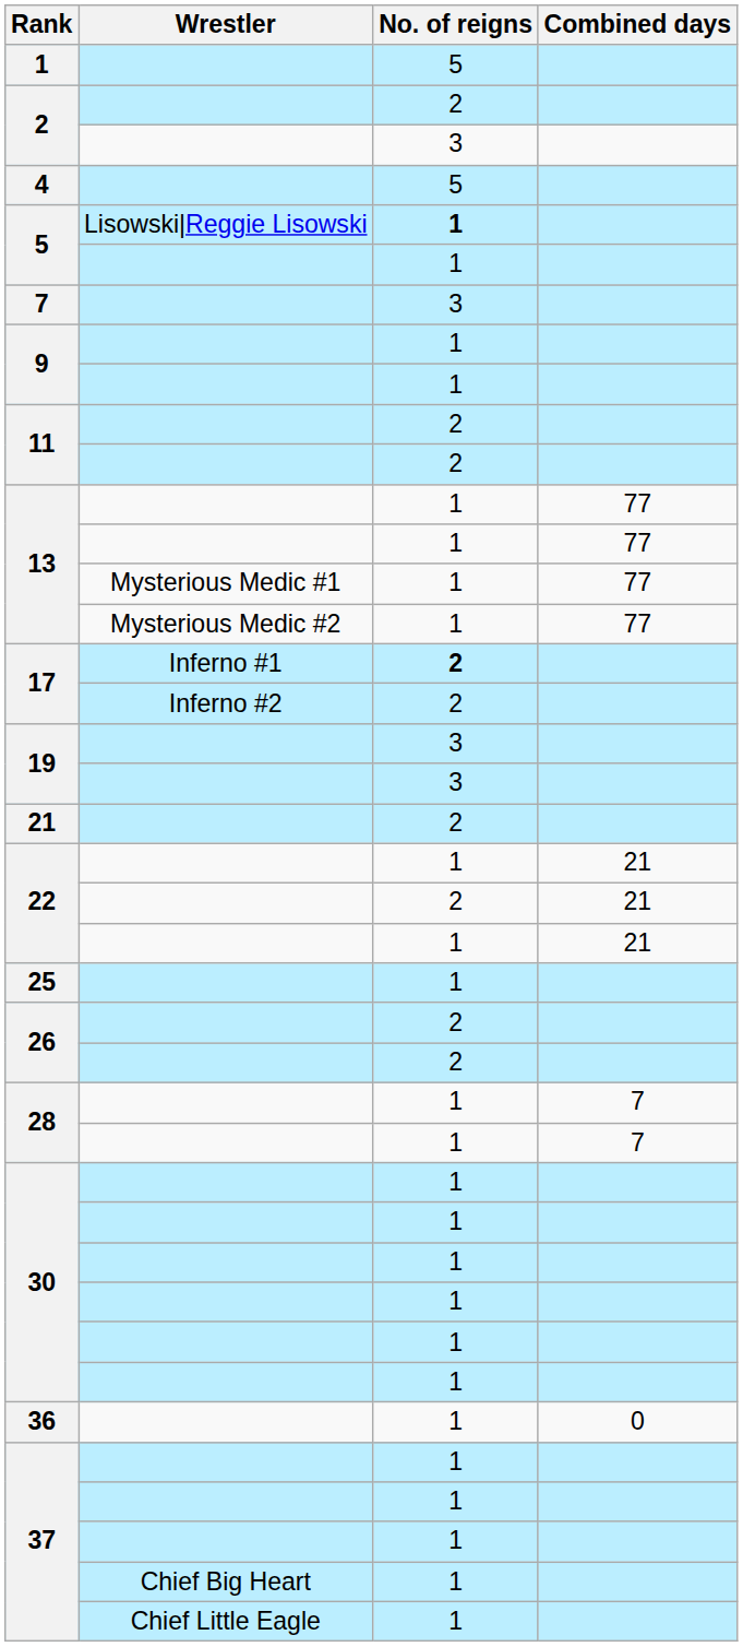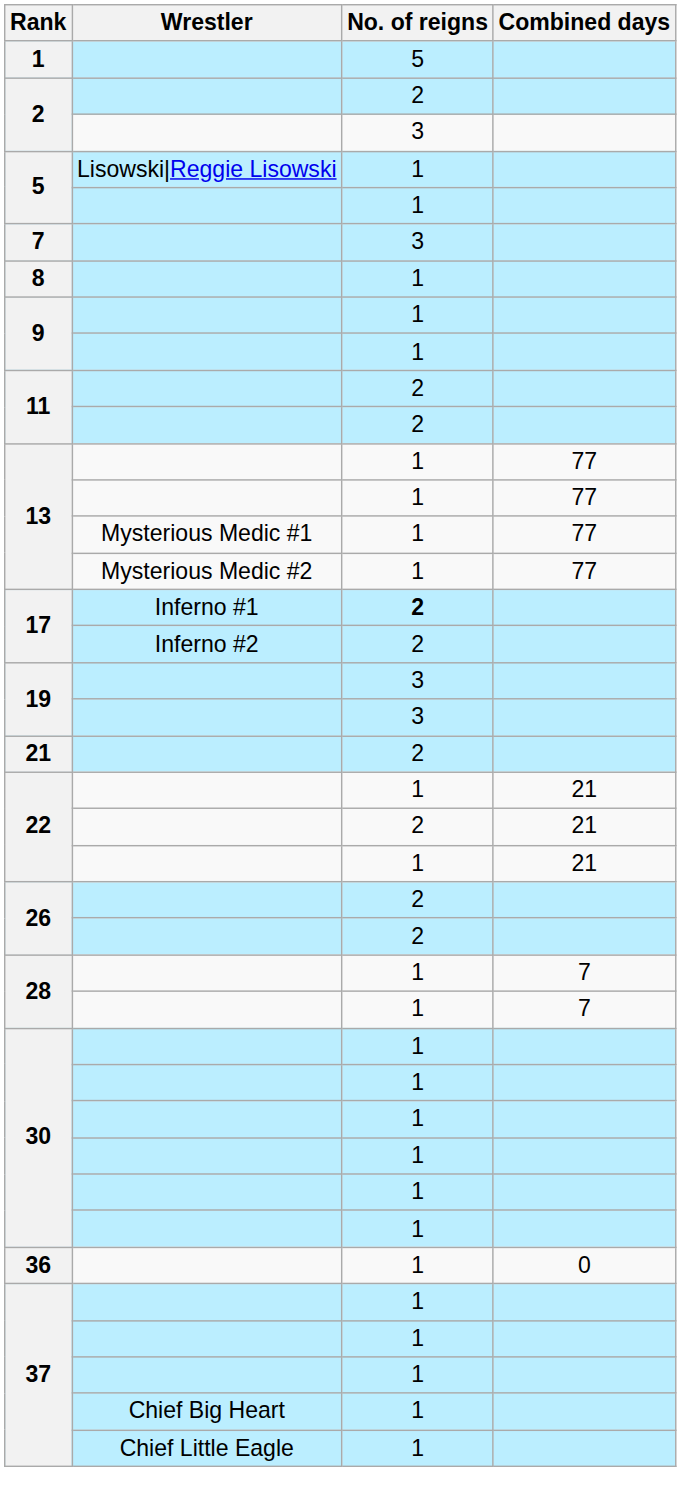- row: 4 | 5
5 / Lisowski|Reggie Lisowski | No. of reigns: bold -> normal
+ row: 8 | 1
- row: 25 | 1
